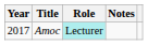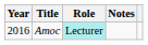Amoc | Year: 2017 -> 2016
